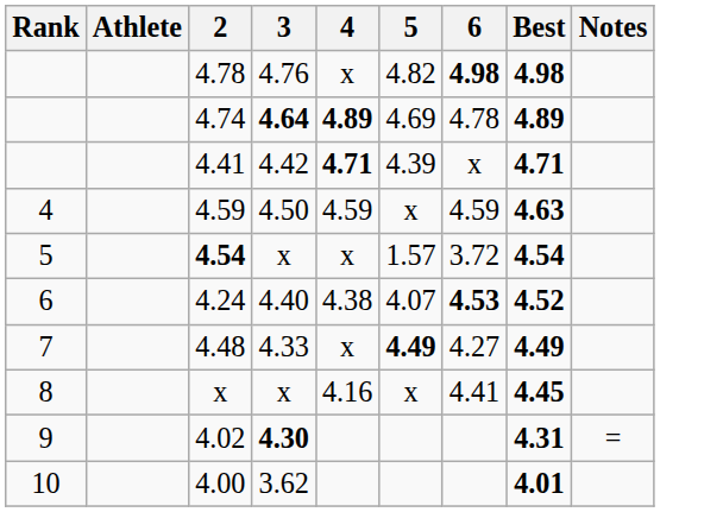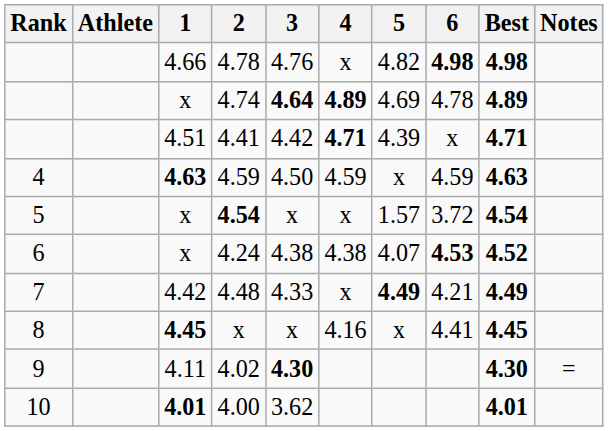+ column: 1 | 4.66 | x | 4.51 | 4.63 | x | x | 4.42 | 4.45 | 4.11 | 4.01
4.24 | 3: 4.40 -> 4.38
4.48 | 6: 4.27 -> 4.21
4.02 | Best: 4.31 -> 4.30
